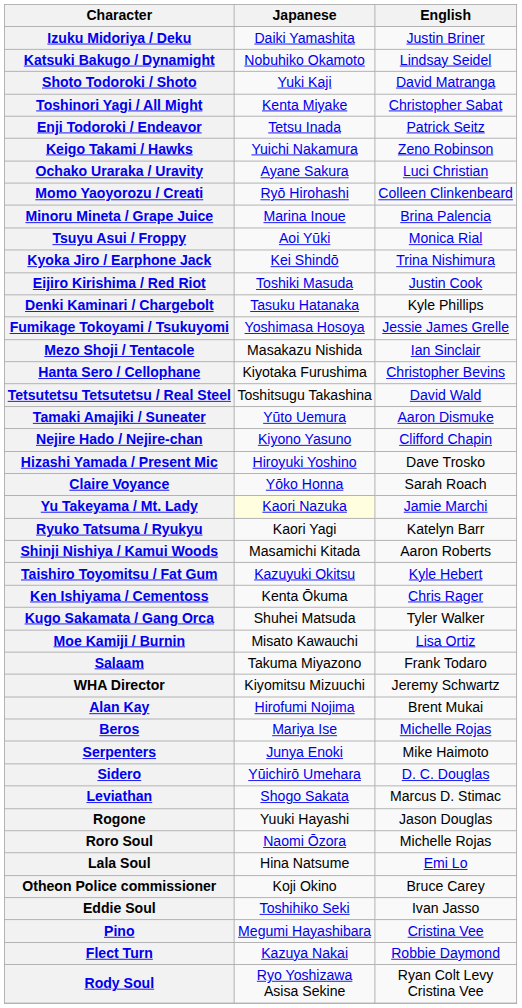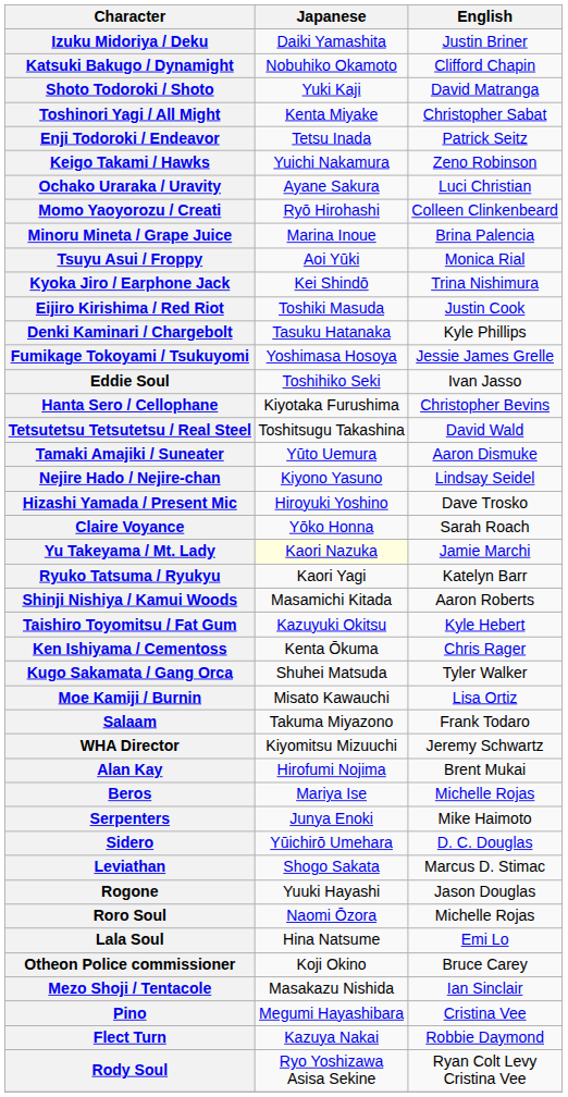Katsuki Bakugo / Dynamight | English: Lindsay Seidel -> Clifford Chapin
rows swapped: Mezo Shoji / Tentacole <-> Eddie Soul
Nejire Hado / Nejire-chan | English: Clifford Chapin -> Lindsay Seidel
